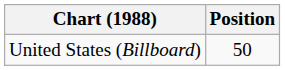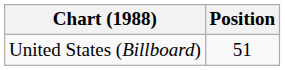United States (Billboard) | Position: 50 -> 51
